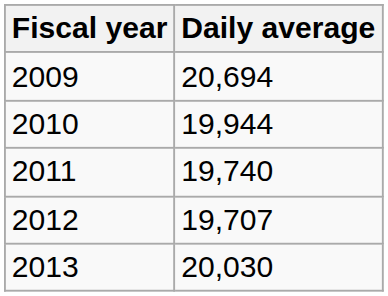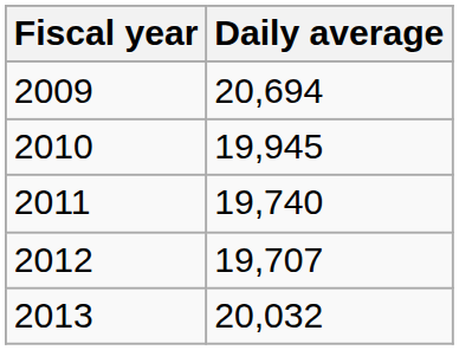2010 | Daily average: 19,944 -> 19,945
2013 | Daily average: 20,030 -> 20,032
